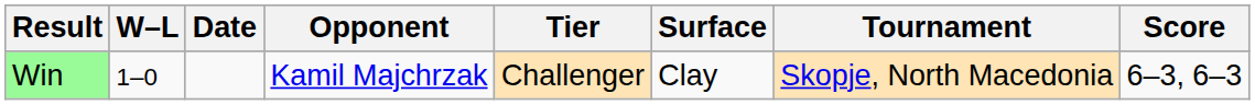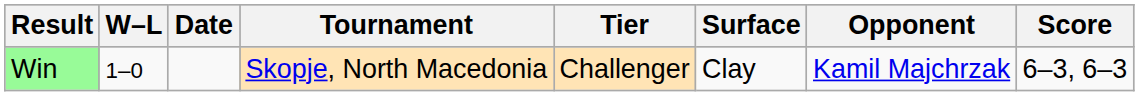columns swapped: Tournament <-> Opponent
